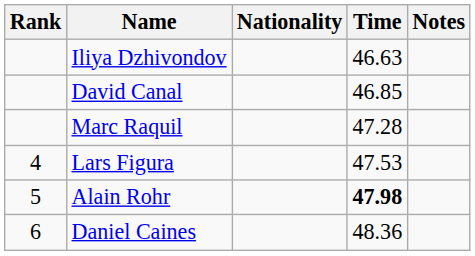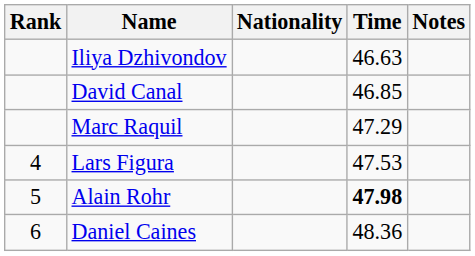Marc Raquil | Time: 47.28 -> 47.29
